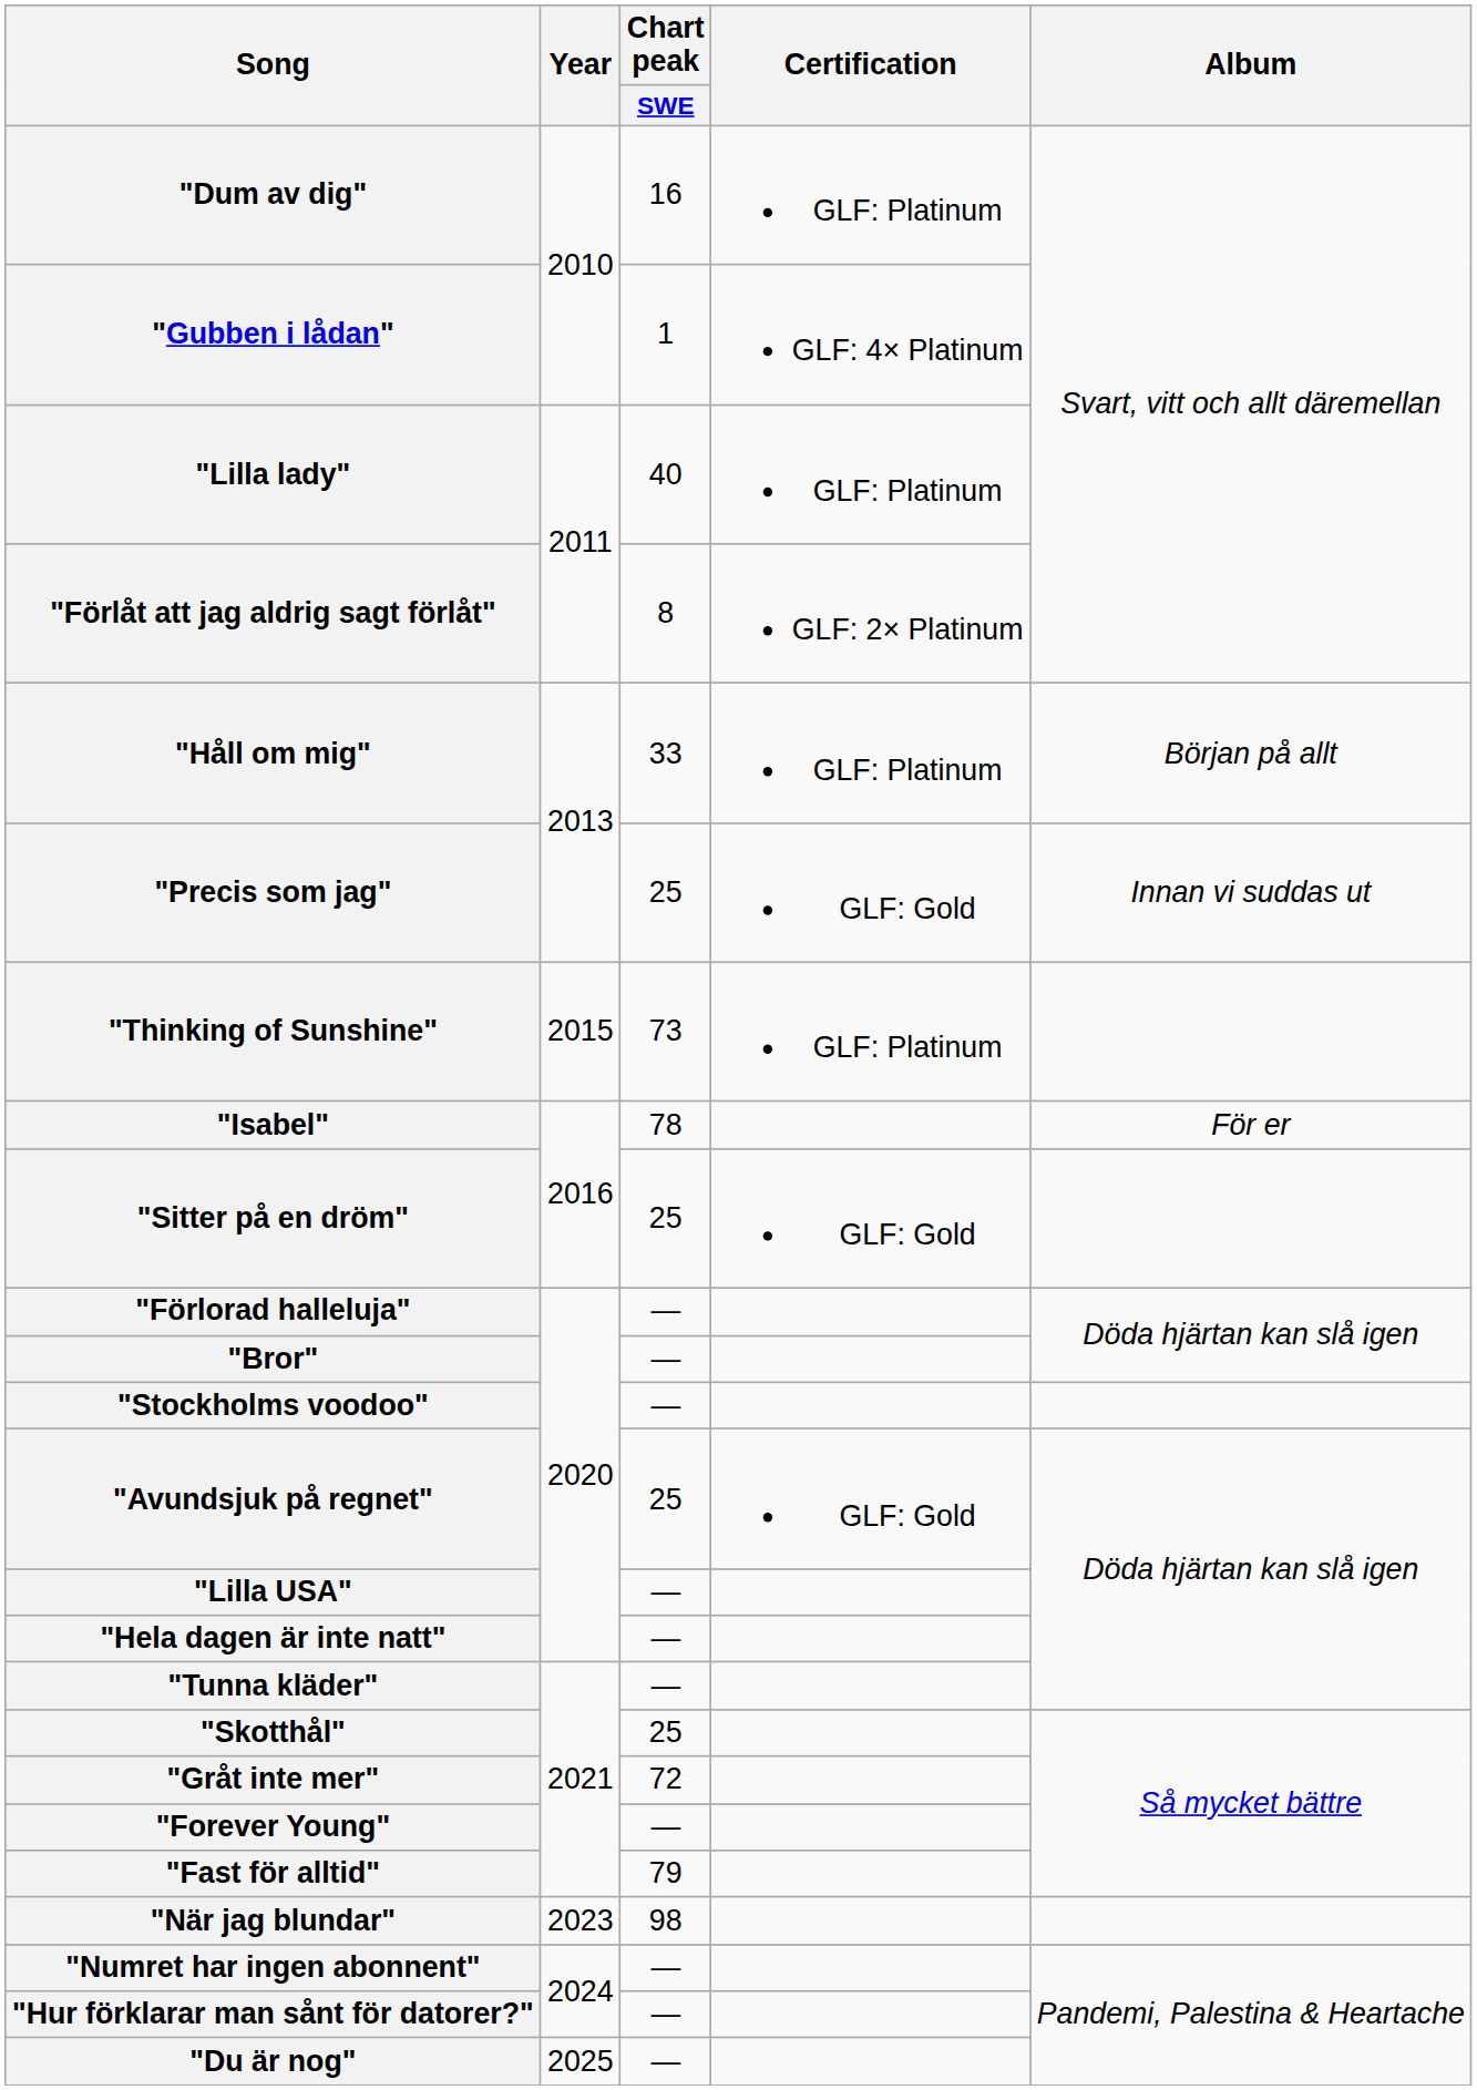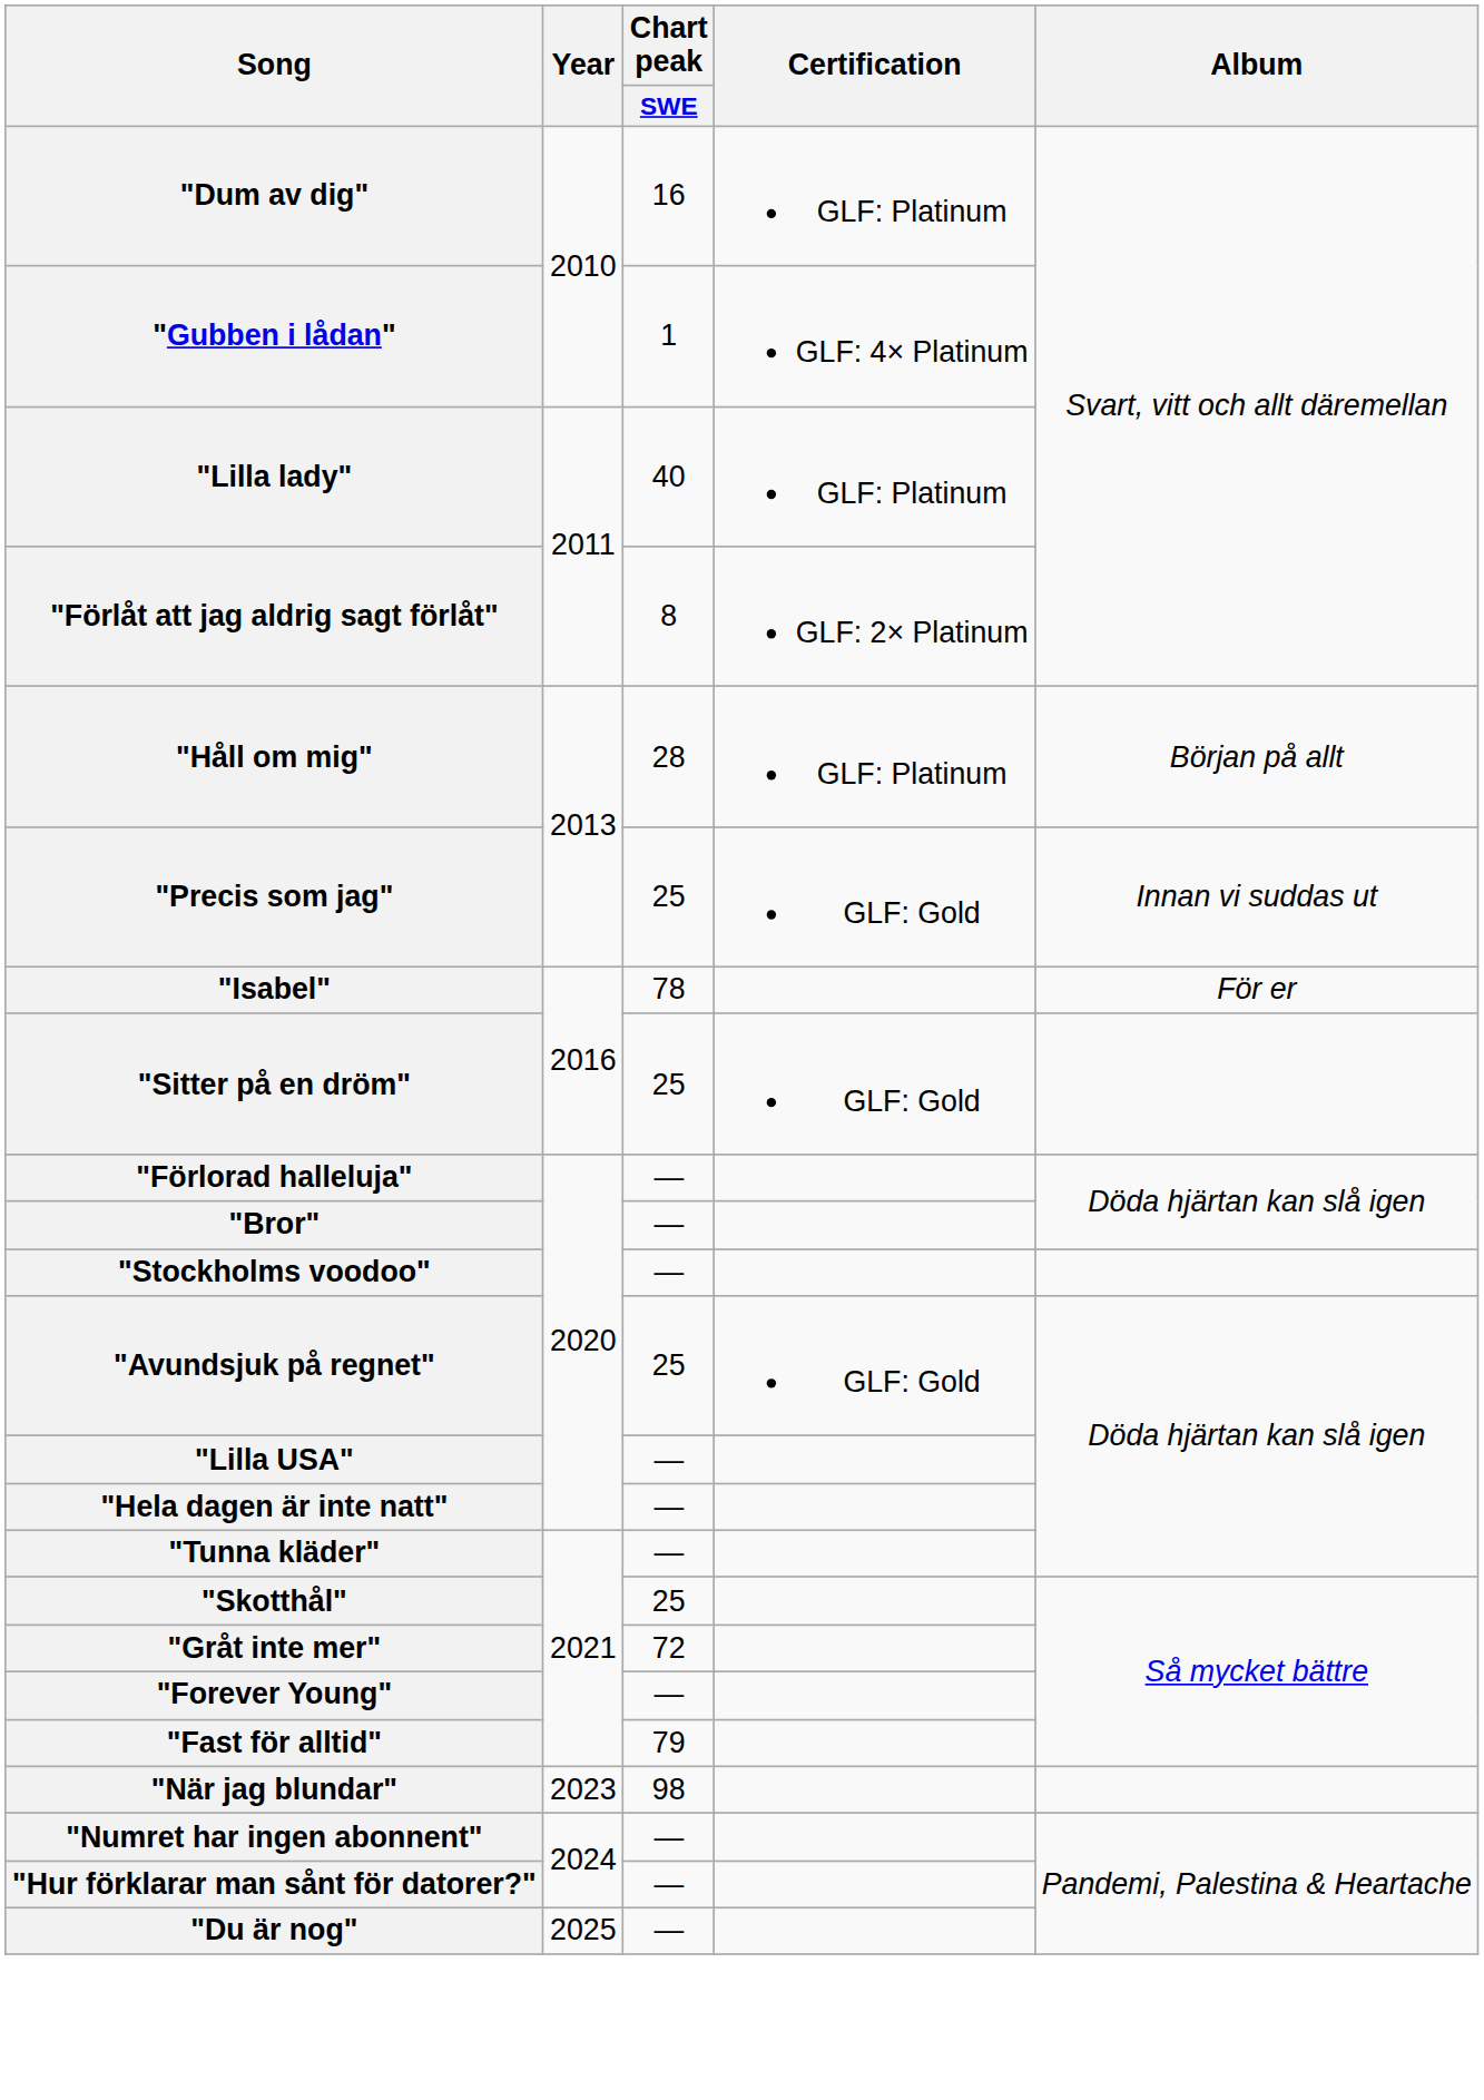"Håll om mig" | Chart peak / SWE: 33 -> 28
- row: "Thinking of Sunshine" | 2015 | 73 | GLF: Platinum
